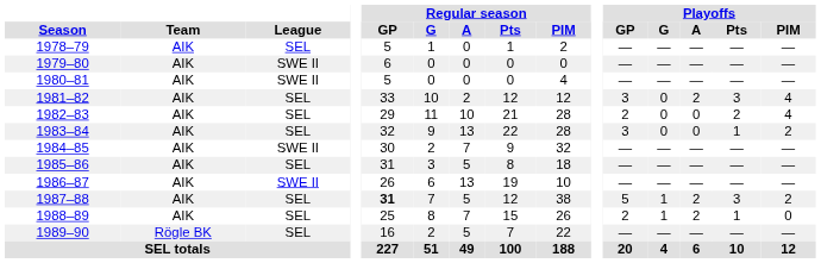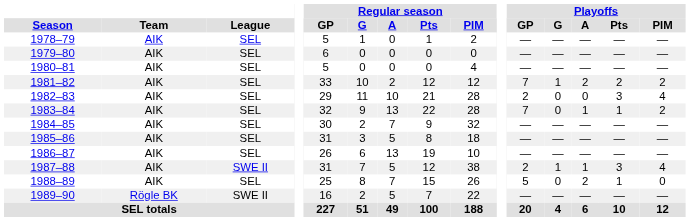1979–80 | League: SWE II -> SEL
1980–81 | League: SWE II -> SEL
1981–82 | Playoffs / GP: 3 -> 7
1981–82 | Playoffs / G: 0 -> 1
1981–82 | Playoffs / Pts: 3 -> 2
1981–82 | Playoffs / PIM: 4 -> 2
1982–83 | Playoffs / Pts: 2 -> 3
1983–84 | Playoffs / GP: 3 -> 7
1983–84 | Playoffs / A: 0 -> 1
1984–85 | League: SWE II -> SEL
1986–87 | League: SWE II -> SEL
1987–88 | League: SEL -> SWE II
1987–88 | Regular season / GP: bold -> normal
1987–88 | Playoffs / GP: 5 -> 2
1987–88 | Playoffs / A: 2 -> 1
1987–88 | Playoffs / PIM: 2 -> 4
1988–89 | Playoffs / GP: 2 -> 5
1988–89 | Playoffs / G: 1 -> 0
1989–90 | League: SEL -> SWE II
